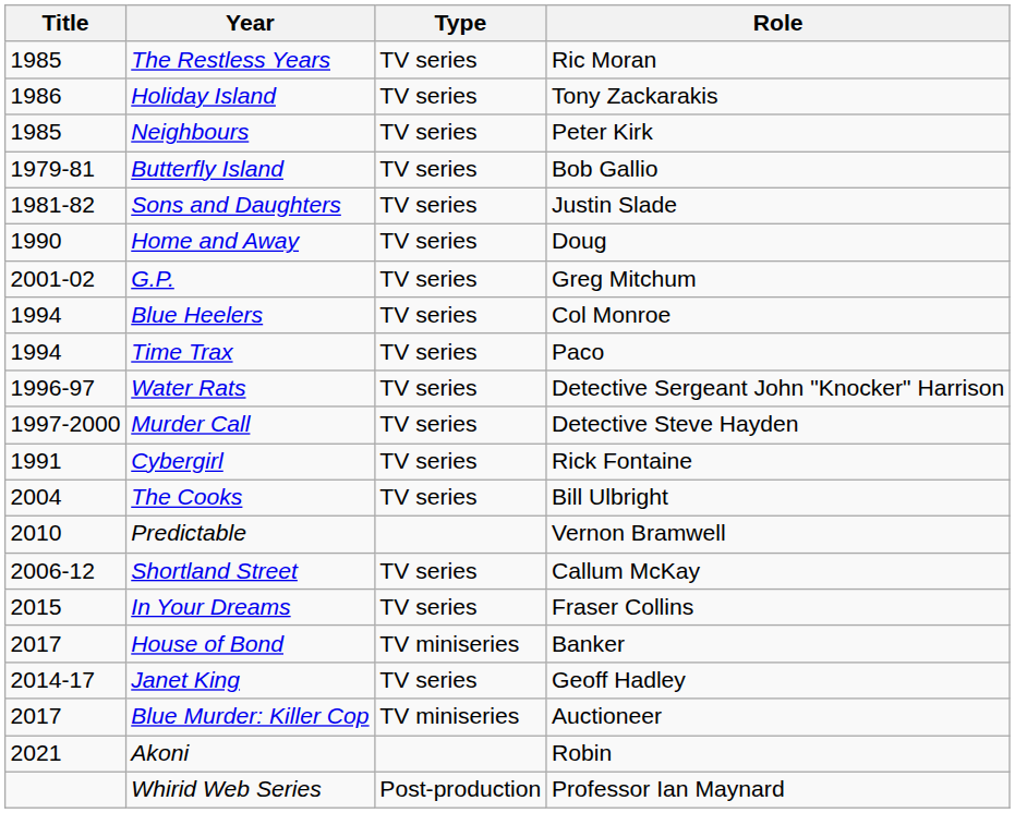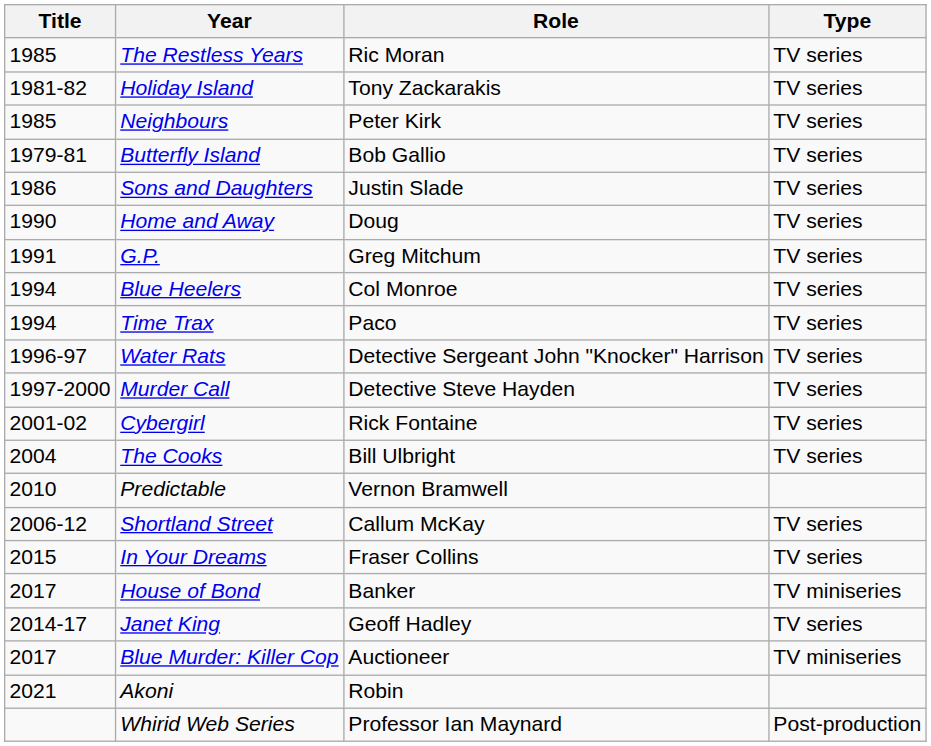columns swapped: Role <-> Type
Holiday Island | Title: 1986 -> 1981-82
Sons and Daughters | Title: 1981-82 -> 1986
G.P. | Title: 2001-02 -> 1991
Cybergirl | Title: 1991 -> 2001-02
